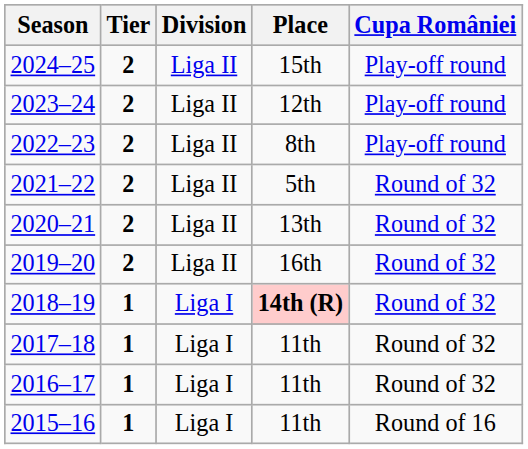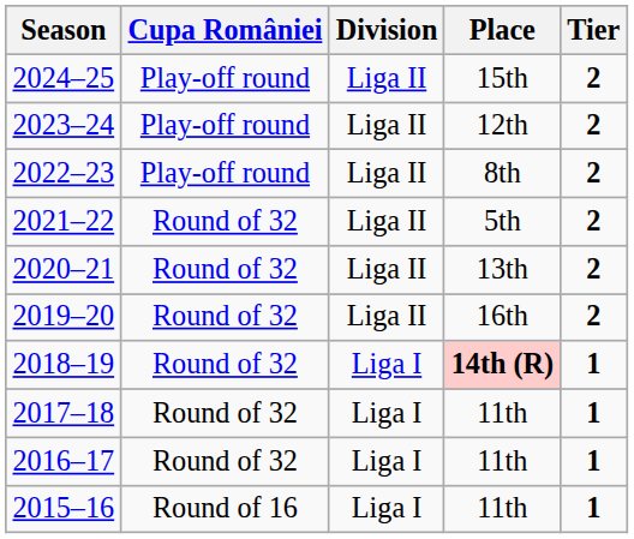columns swapped: Tier <-> Cupa României
